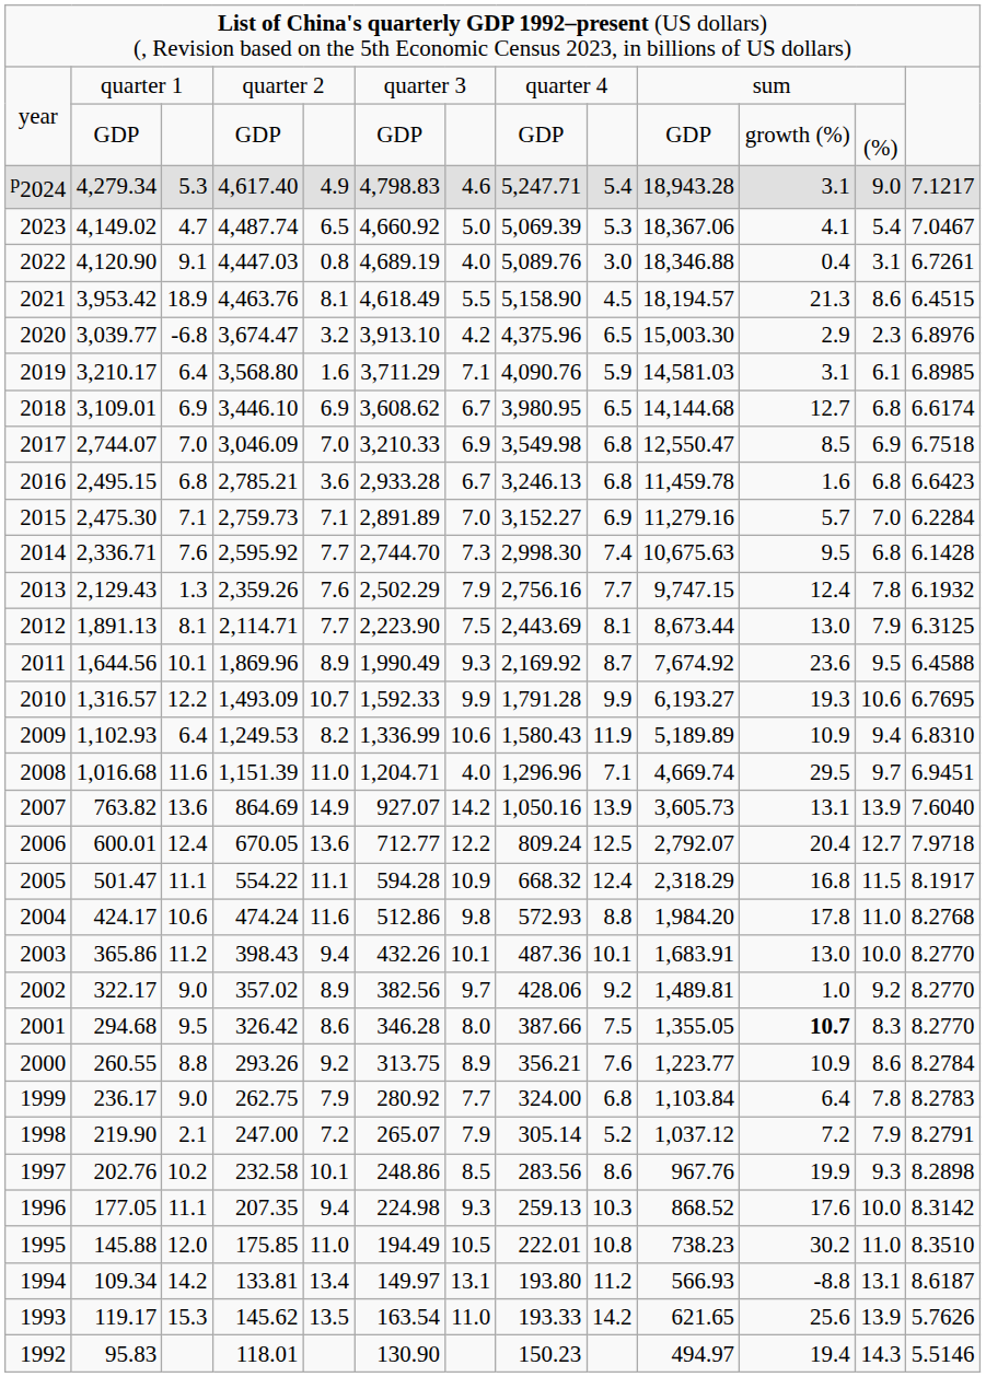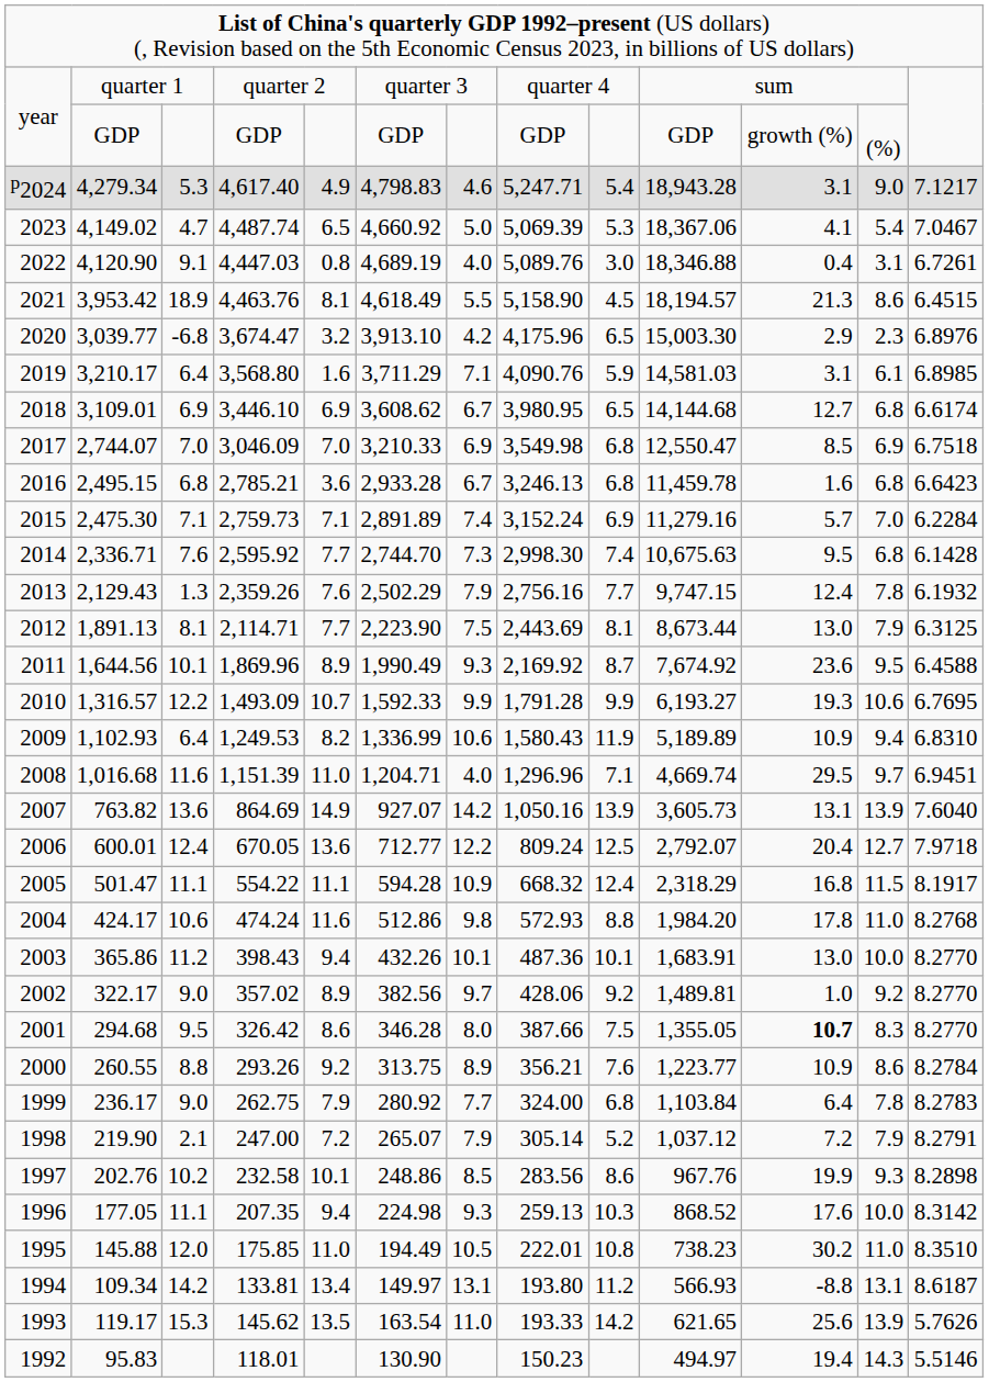3,039.77 | column 8: 4,375.96 -> 4,175.96
2,475.30 | column 7: 7.0 -> 7.4
2,475.30 | column 8: 3,152.27 -> 3,152.24
